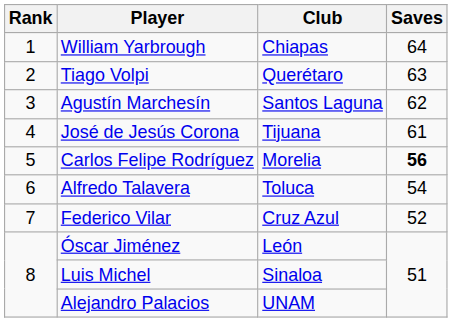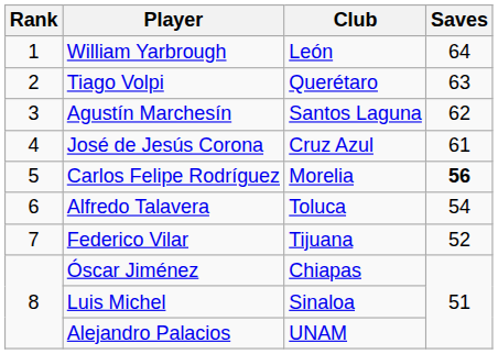William Yarbrough | Club: Chiapas -> León
José de Jesús Corona | Club: Tijuana -> Cruz Azul
Federico Vilar | Club: Cruz Azul -> Tijuana
Óscar Jiménez | Club: León -> Chiapas
